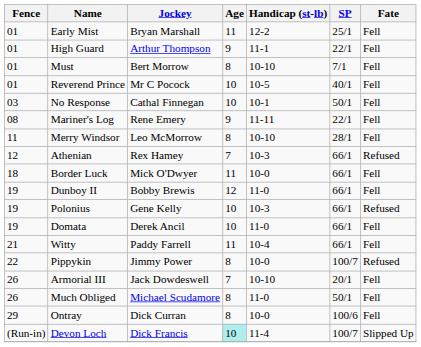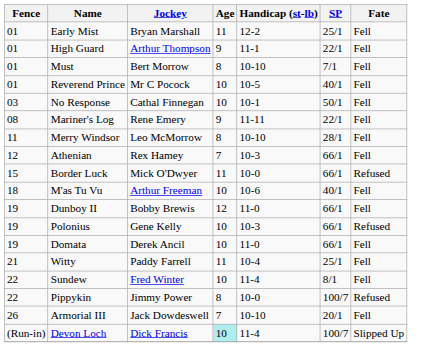Athenian | Fate: Refused -> Fell
Border Luck | Fence: 18 -> 15
Border Luck | Fate: Fell -> Refused
+ row: 18 | M'as Tu Vu | Arthur Freeman | 10 | 10-6 | 40/1 | Fell
Witty | SP: 66/1 -> 25/1
+ row: 22 | Sundew | Fred Winter | 10 | 11-4 | 8/1 | Fell
- row: 26 | Much Obliged | Michael Scudamore | 8 | 11-0 | 50/1 | Fell
- row: 29 | Ontray | Dick Curran | 8 | 10-0 | 100/6 | Fell
